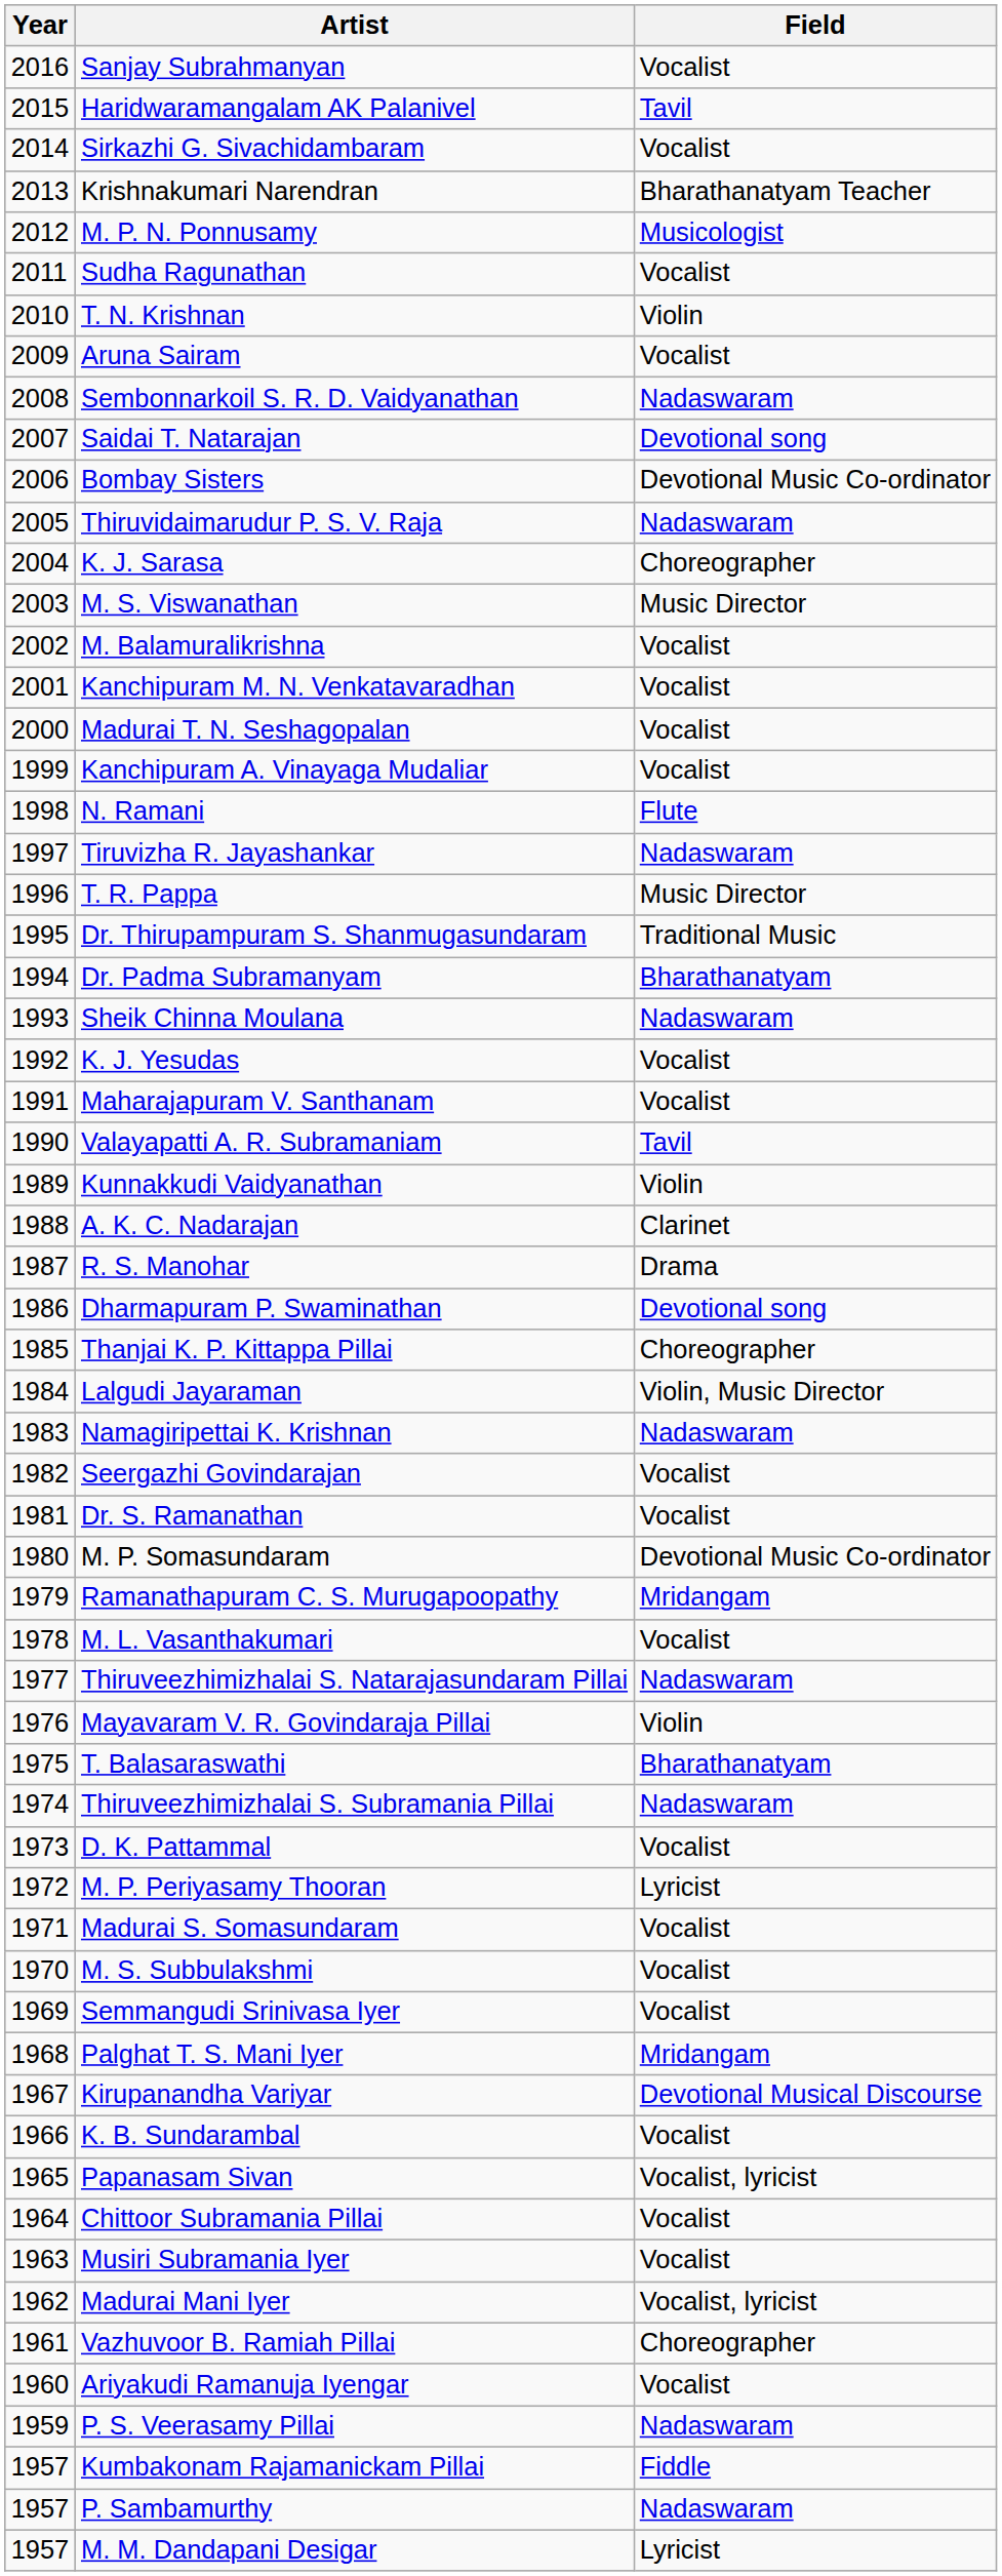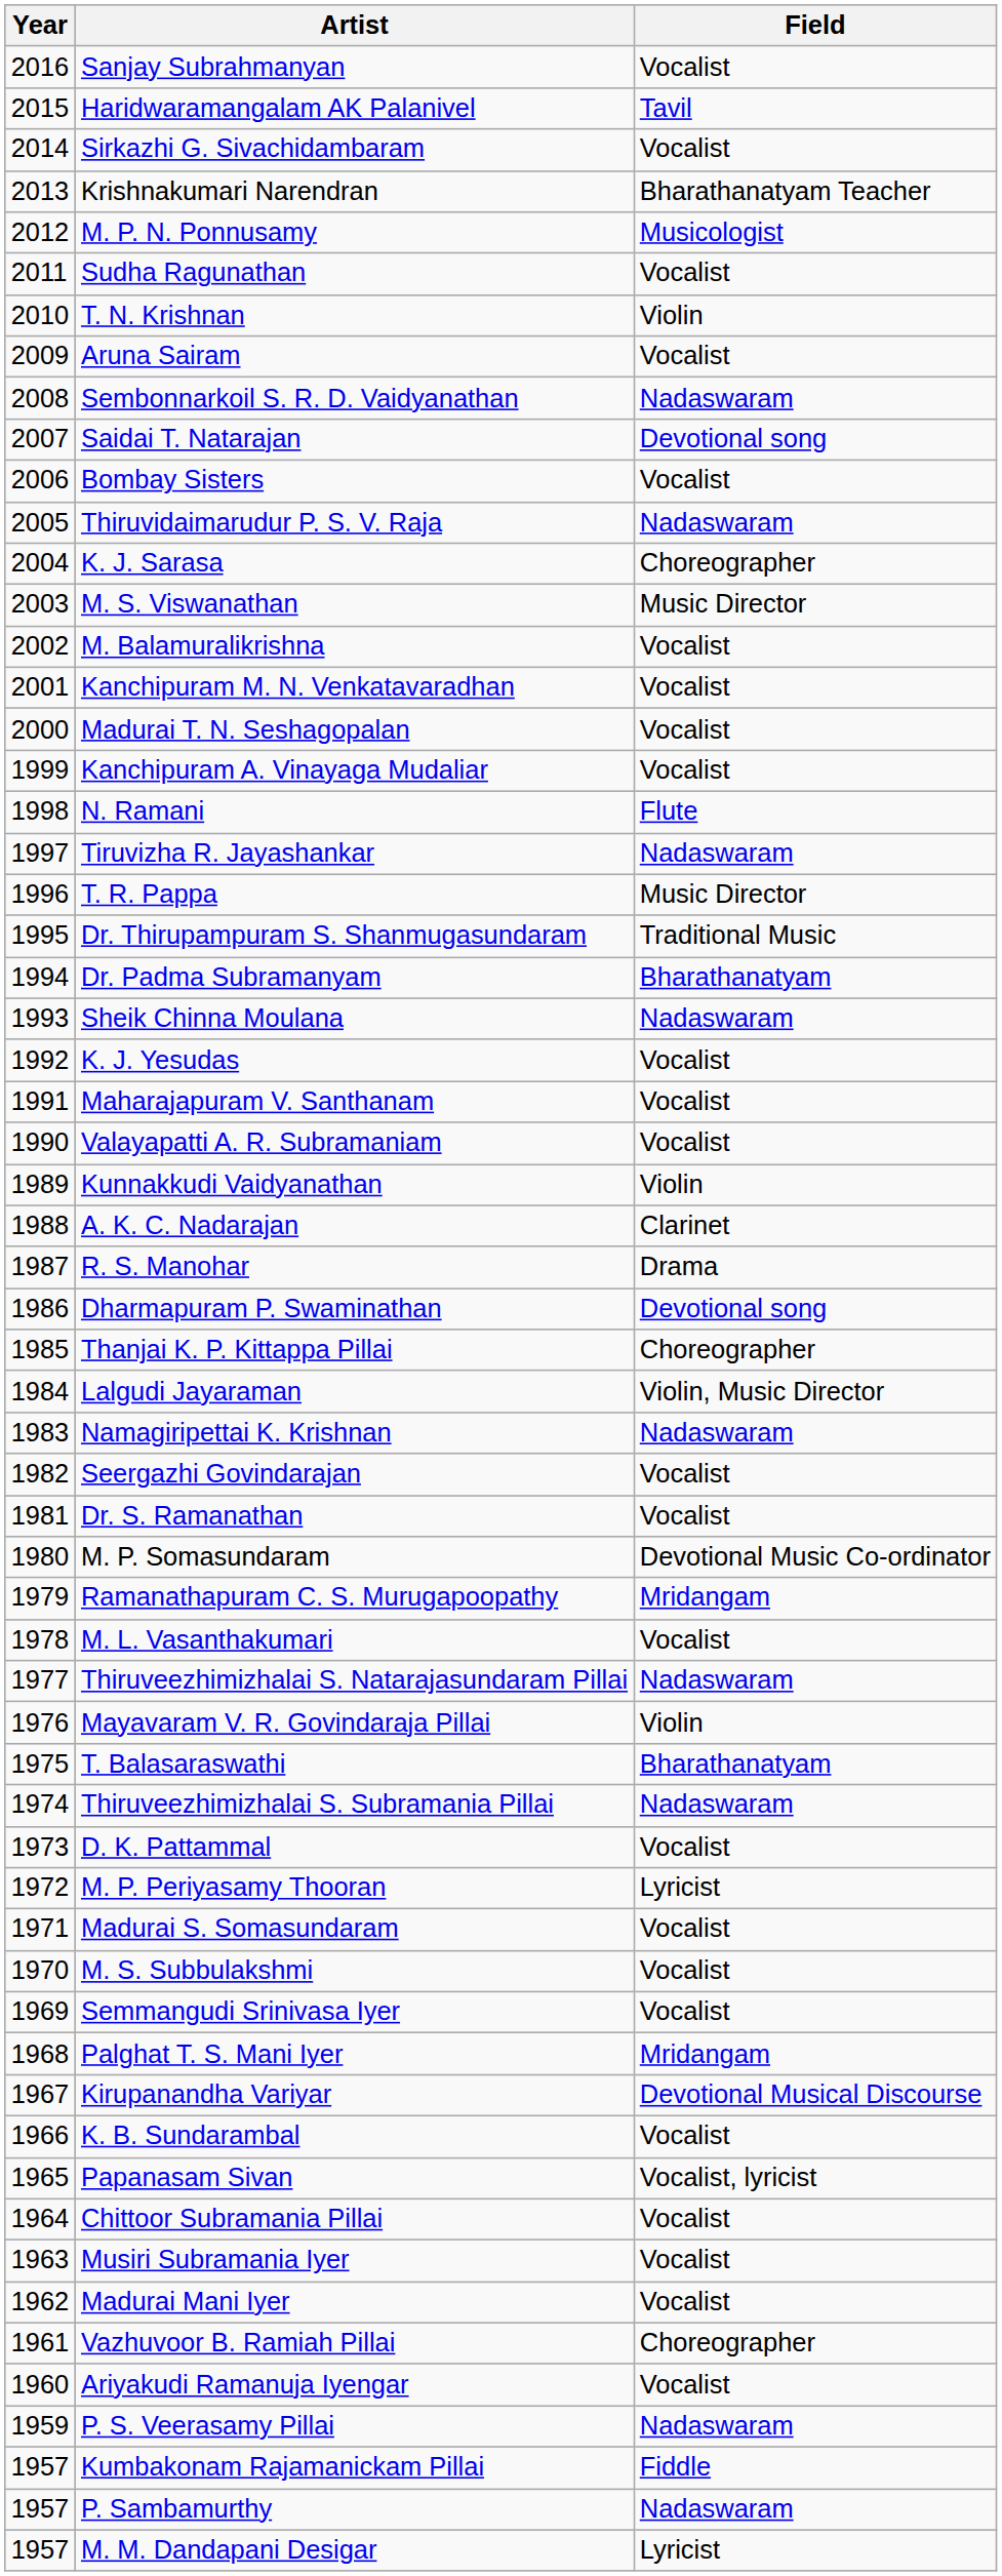Bombay Sisters | Field: Devotional Music Co-ordinator -> Vocalist
Valayapatti A. R. Subramaniam | Field: Tavil -> Vocalist
Madurai Mani Iyer | Field: Vocalist, lyricist -> Vocalist
